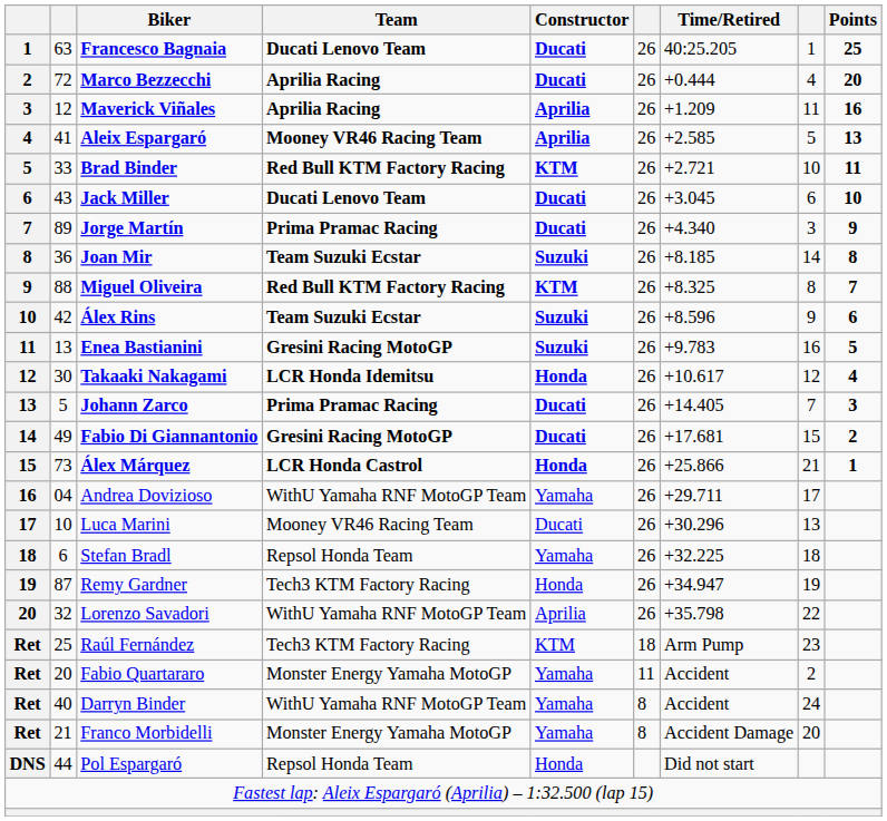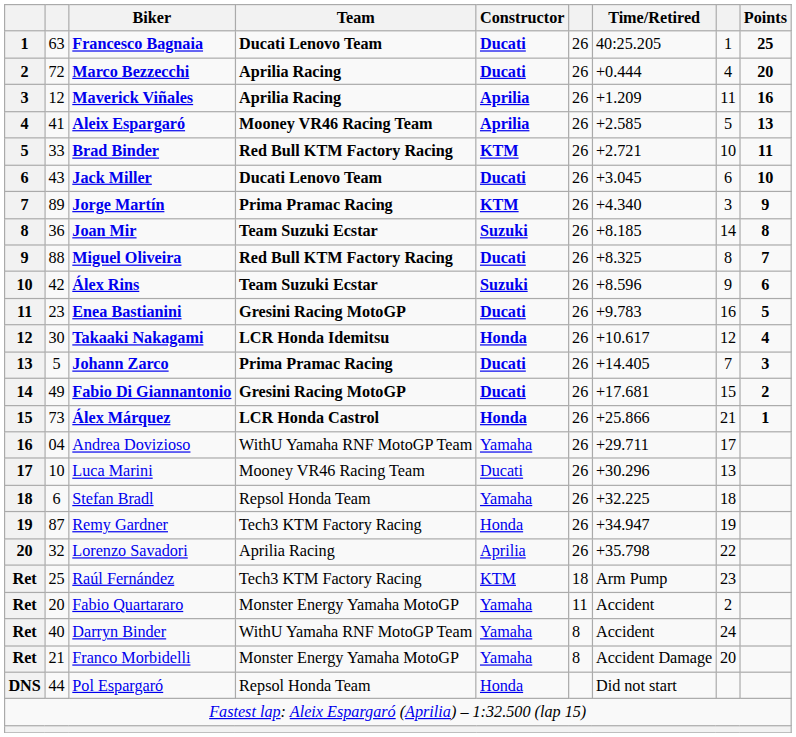Jorge Martín | Constructor: Ducati -> KTM
Miguel Oliveira | Constructor: KTM -> Ducati
Enea Bastianini | column 2: 13 -> 23
Enea Bastianini | Constructor: Suzuki -> Ducati
Lorenzo Savadori | Team: WithU Yamaha RNF MotoGP Team -> Aprilia Racing
